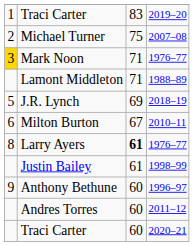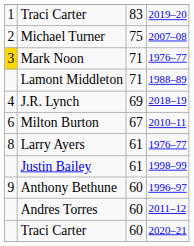J.R. Lynch | column 1: 5 -> 4
Larry Ayers | column 3: bold -> normal
